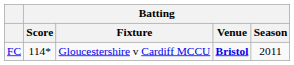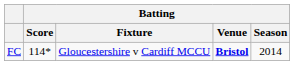FC | Batting / Season: 2011 -> 2014
